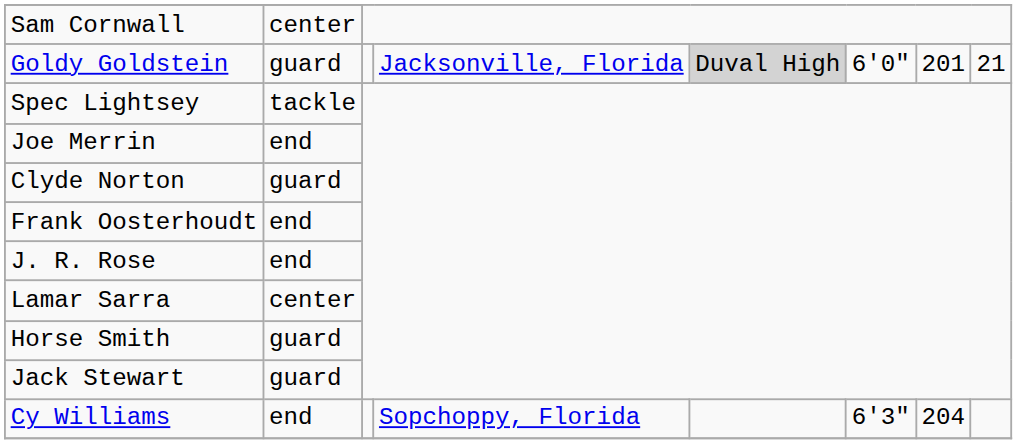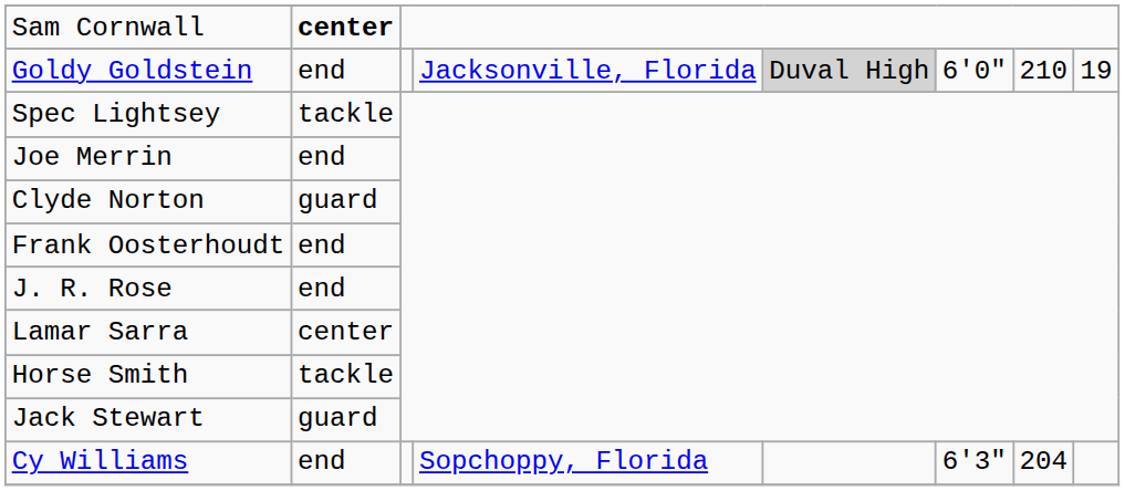Sam Cornwall | column 2: normal -> bold
Goldy Goldstein | column 2: guard -> end
Goldy Goldstein | column 7: 201 -> 210
Goldy Goldstein | column 8: 21 -> 19
Horse Smith | column 2: guard -> tackle
